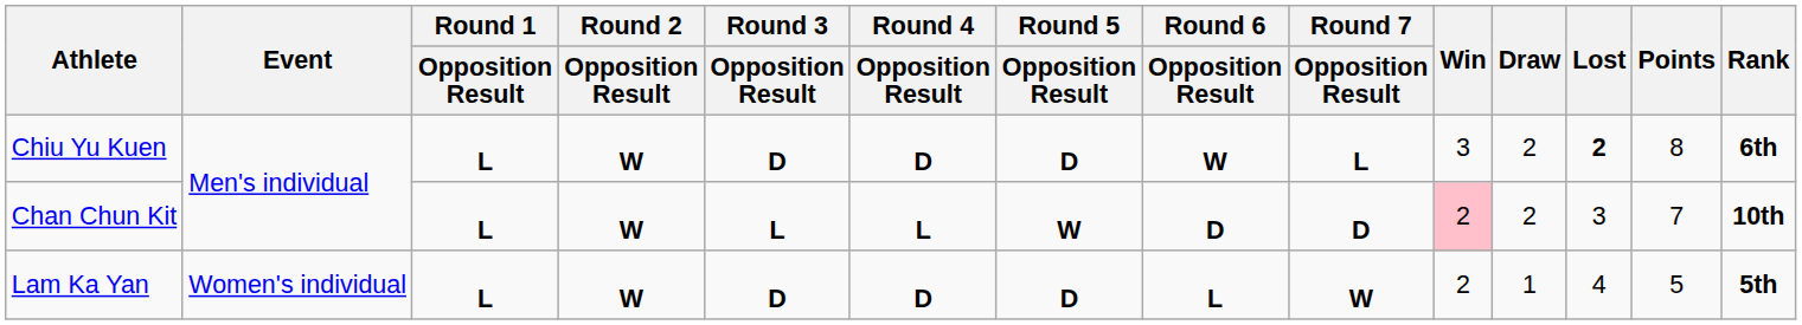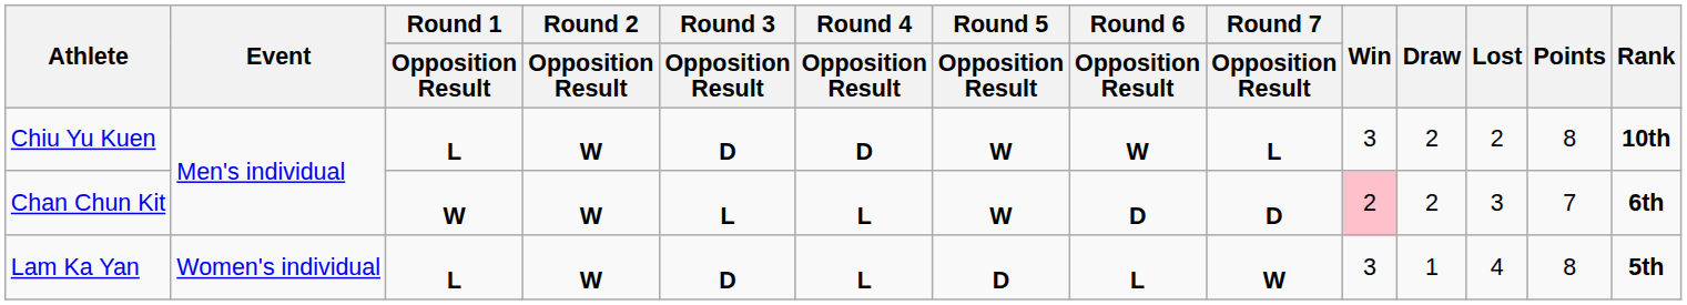Chiu Yu Kuen | Round 5 / Opposition Result: D -> W
Chiu Yu Kuen | Lost: bold -> normal
Chiu Yu Kuen | Rank: 6th -> 10th
Chan Chun Kit | Round 1 / Opposition Result: L -> W
Chan Chun Kit | Rank: 10th -> 6th
Lam Ka Yan | Round 4 / Opposition Result: D -> L
Lam Ka Yan | Win: 2 -> 3
Lam Ka Yan | Points: 5 -> 8
